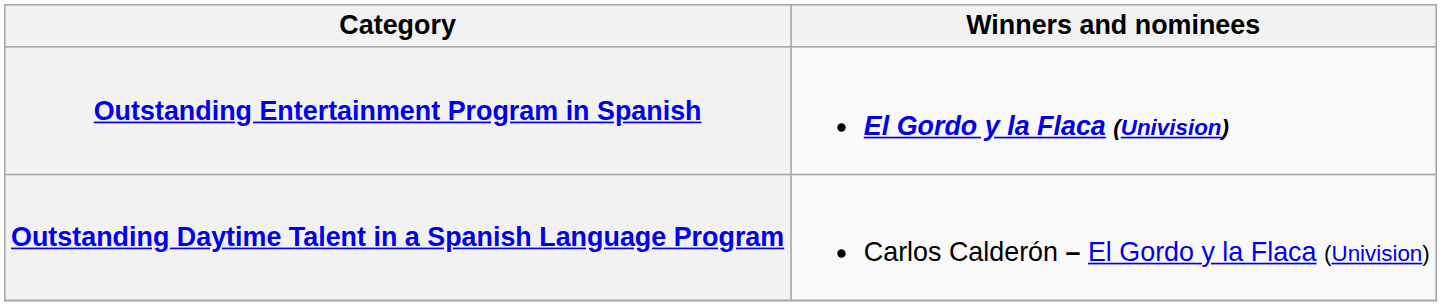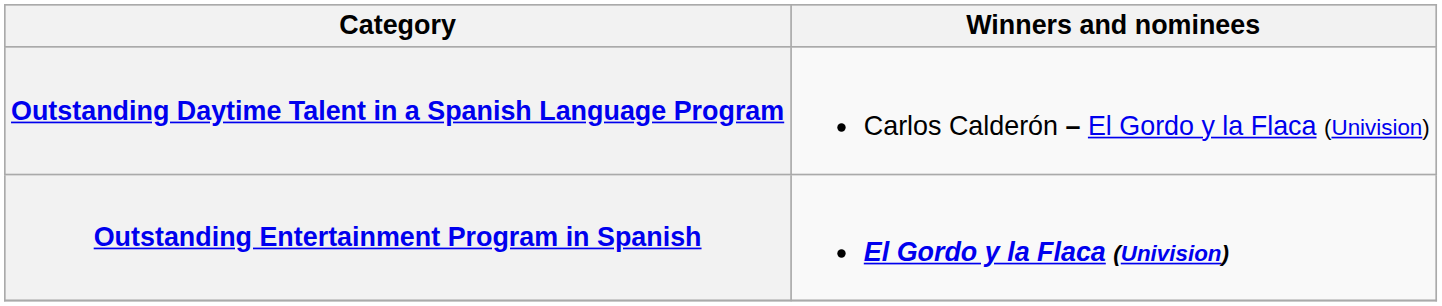rows swapped: Outstanding Entertainment Program in Spanish <-> Outstanding Daytime Talent in a Spanish Language Program
